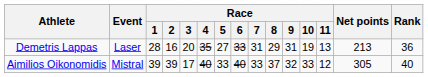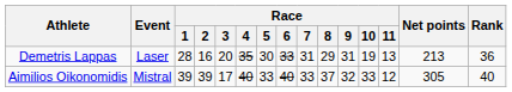Demetris Lappas | Race / 5: 27 -> 30
